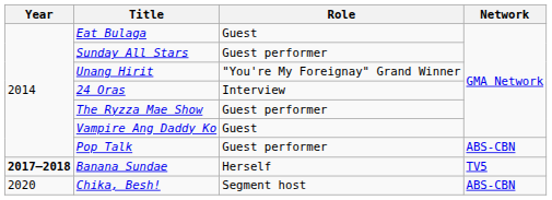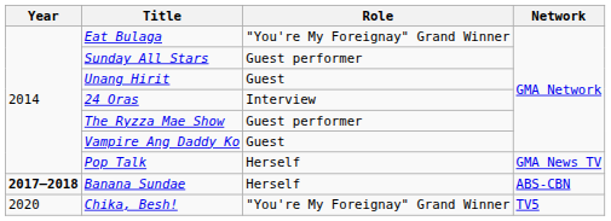Eat Bulaga | Role: Guest -> "You're My Foreignay" Grand Winner
Unang Hirit | Role: "You're My Foreignay" Grand Winner -> Guest
Pop Talk | Role: Guest performer -> Herself
Pop Talk | Network: ABS-CBN -> GMA News TV
Banana Sundae | Network: TV5 -> ABS-CBN
Chika, Besh! | Role: Segment host -> "You're My Foreignay" Grand Winner
Chika, Besh! | Network: ABS-CBN -> TV5
